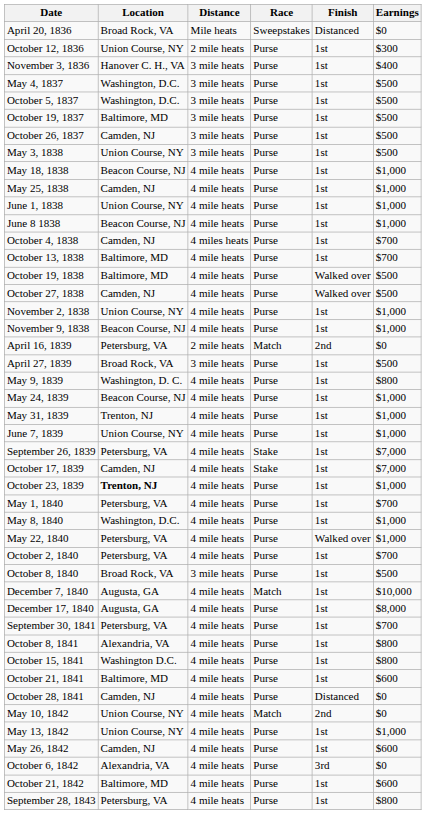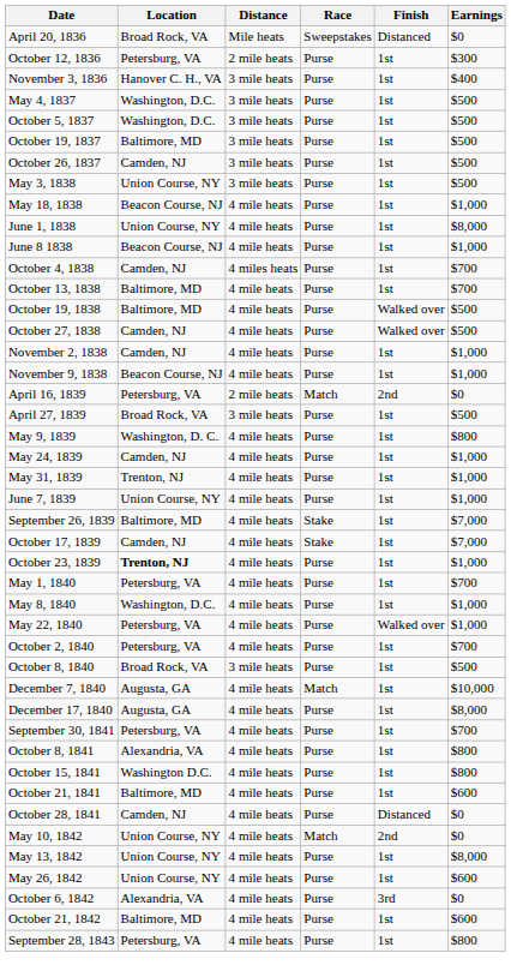October 12, 1836 | Location: Union Course, NY -> Petersburg, VA
- row: May 25, 1838 | Camden, NJ | 4 mile heats | Purse | 1st | $1,000
June 1, 1838 | Earnings: $1,000 -> $8,000
November 2, 1838 | Location: Union Course, NY -> Camden, NJ
May 24, 1839 | Location: Beacon Course, NJ -> Camden, NJ
September 26, 1839 | Location: Petersburg, VA -> Baltimore, MD
May 13, 1842 | Earnings: $1,000 -> $8,000
May 26, 1842 | Location: Camden, NJ -> Union Course, NY
